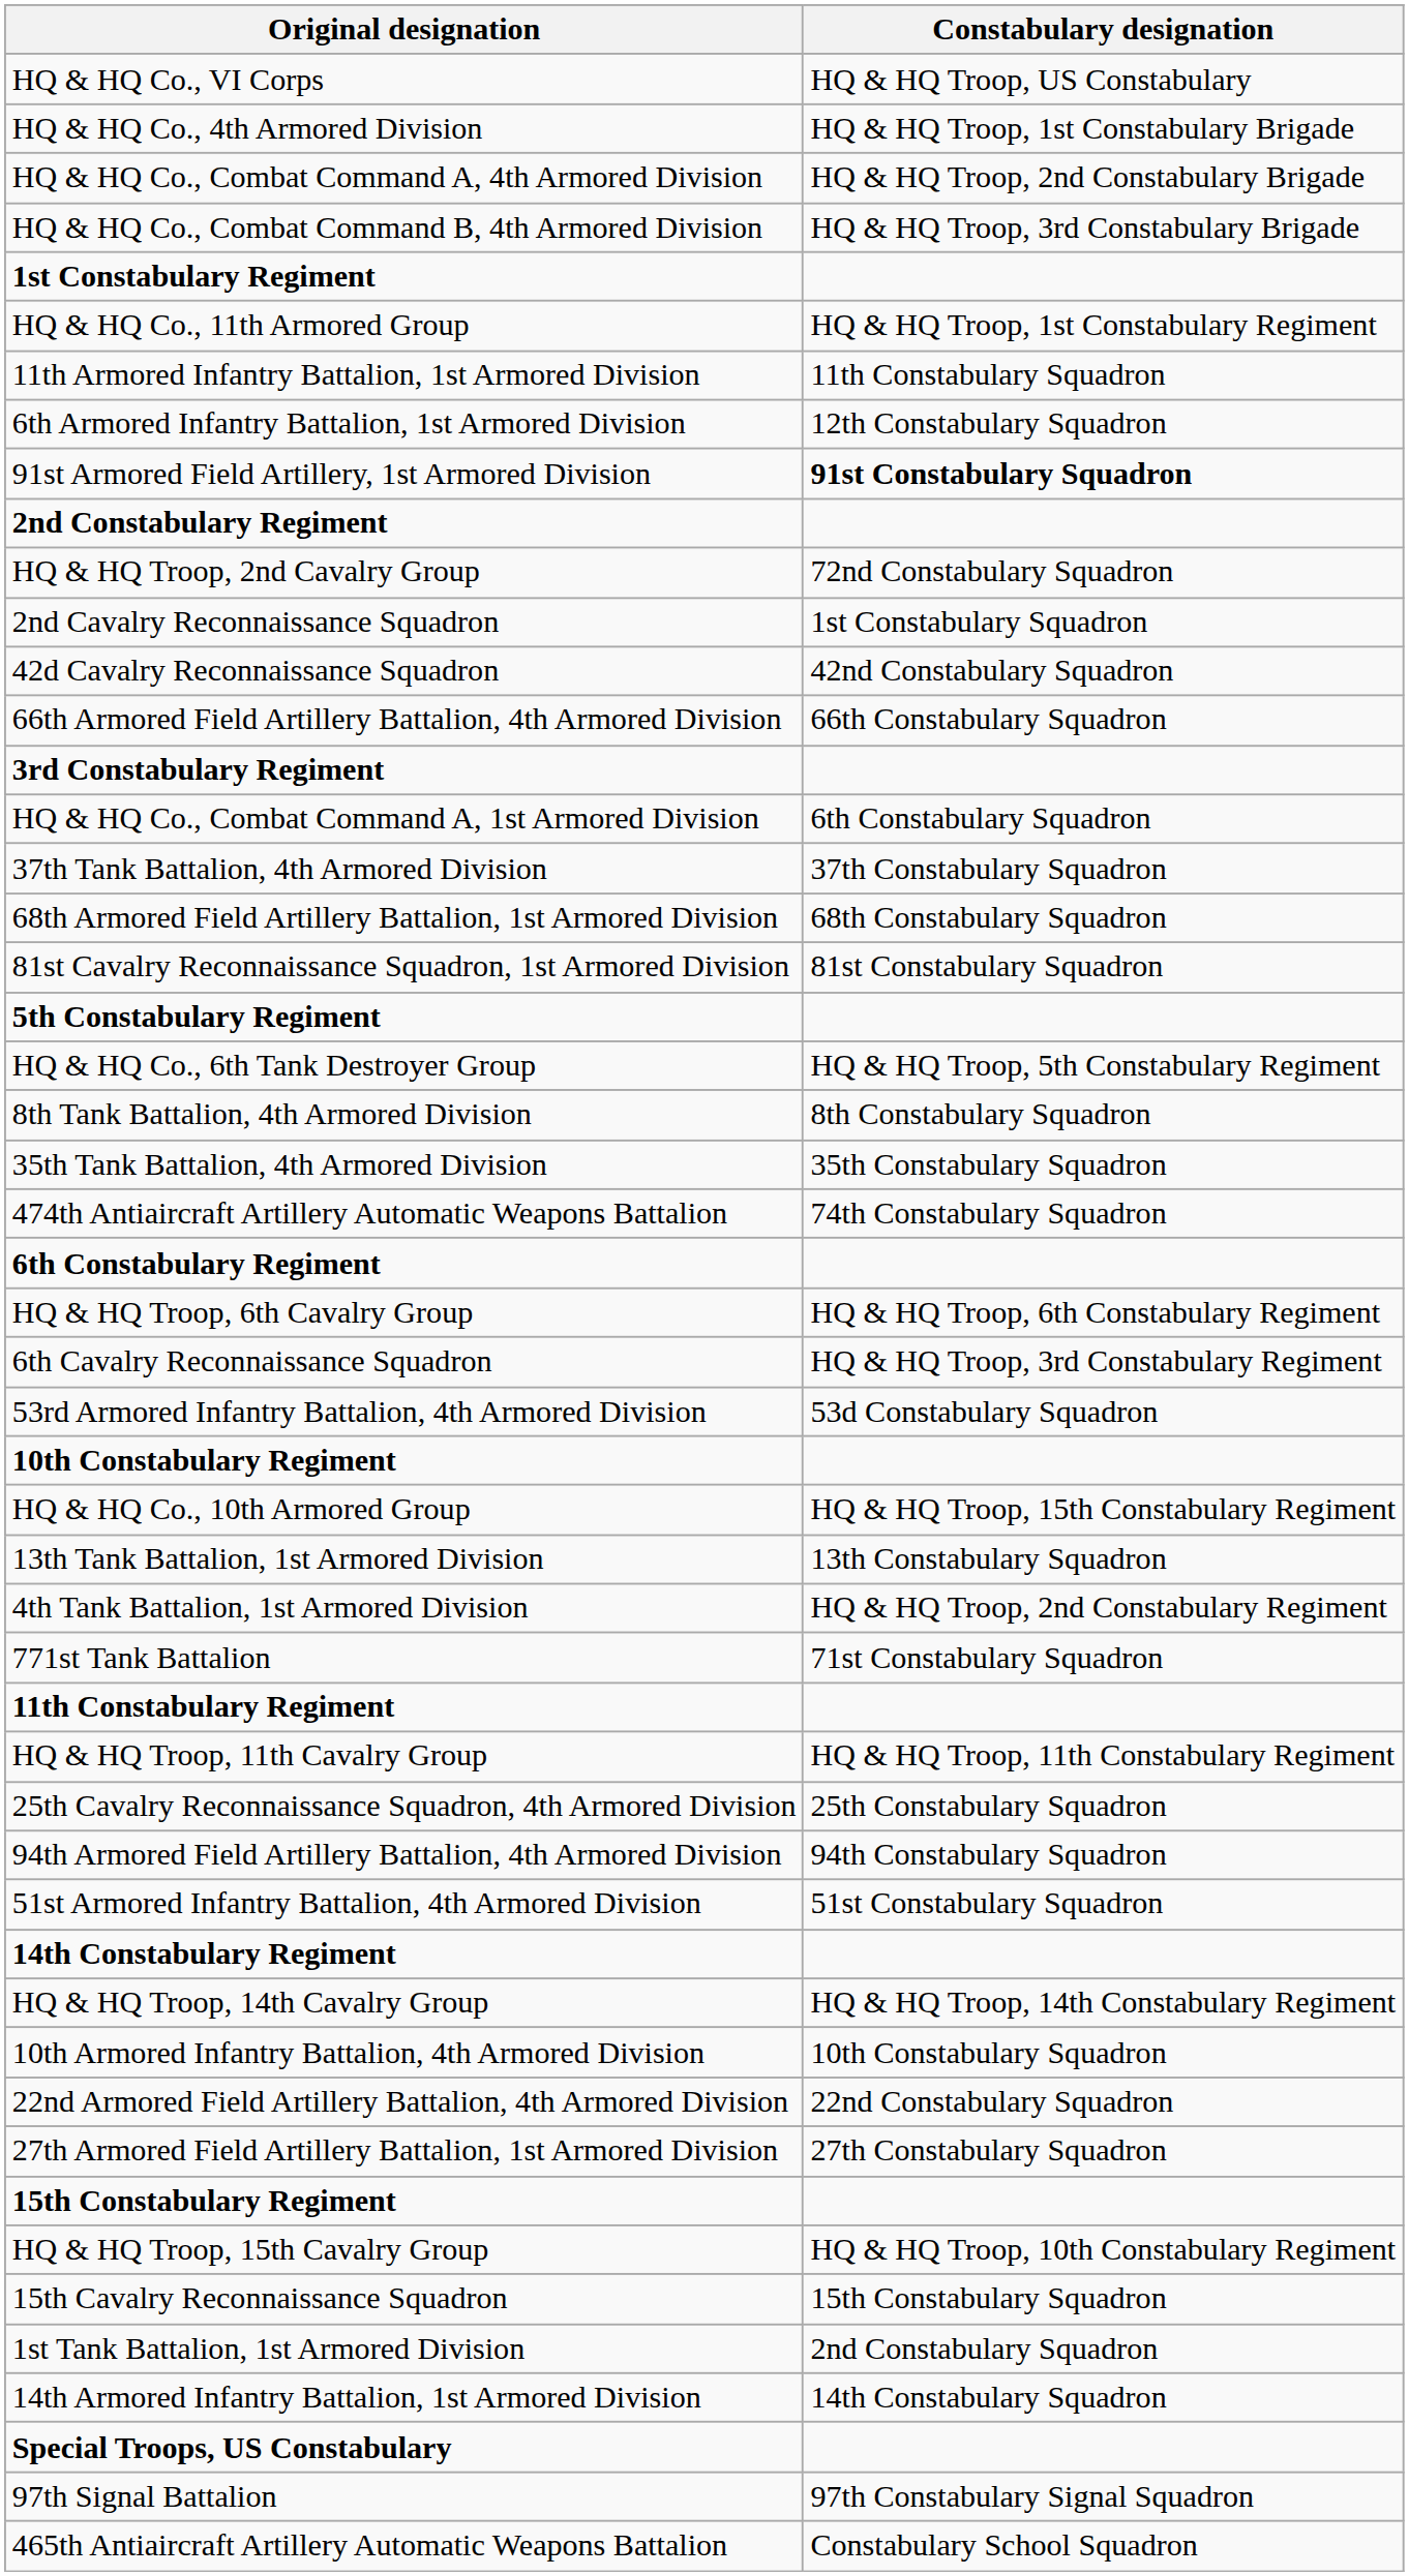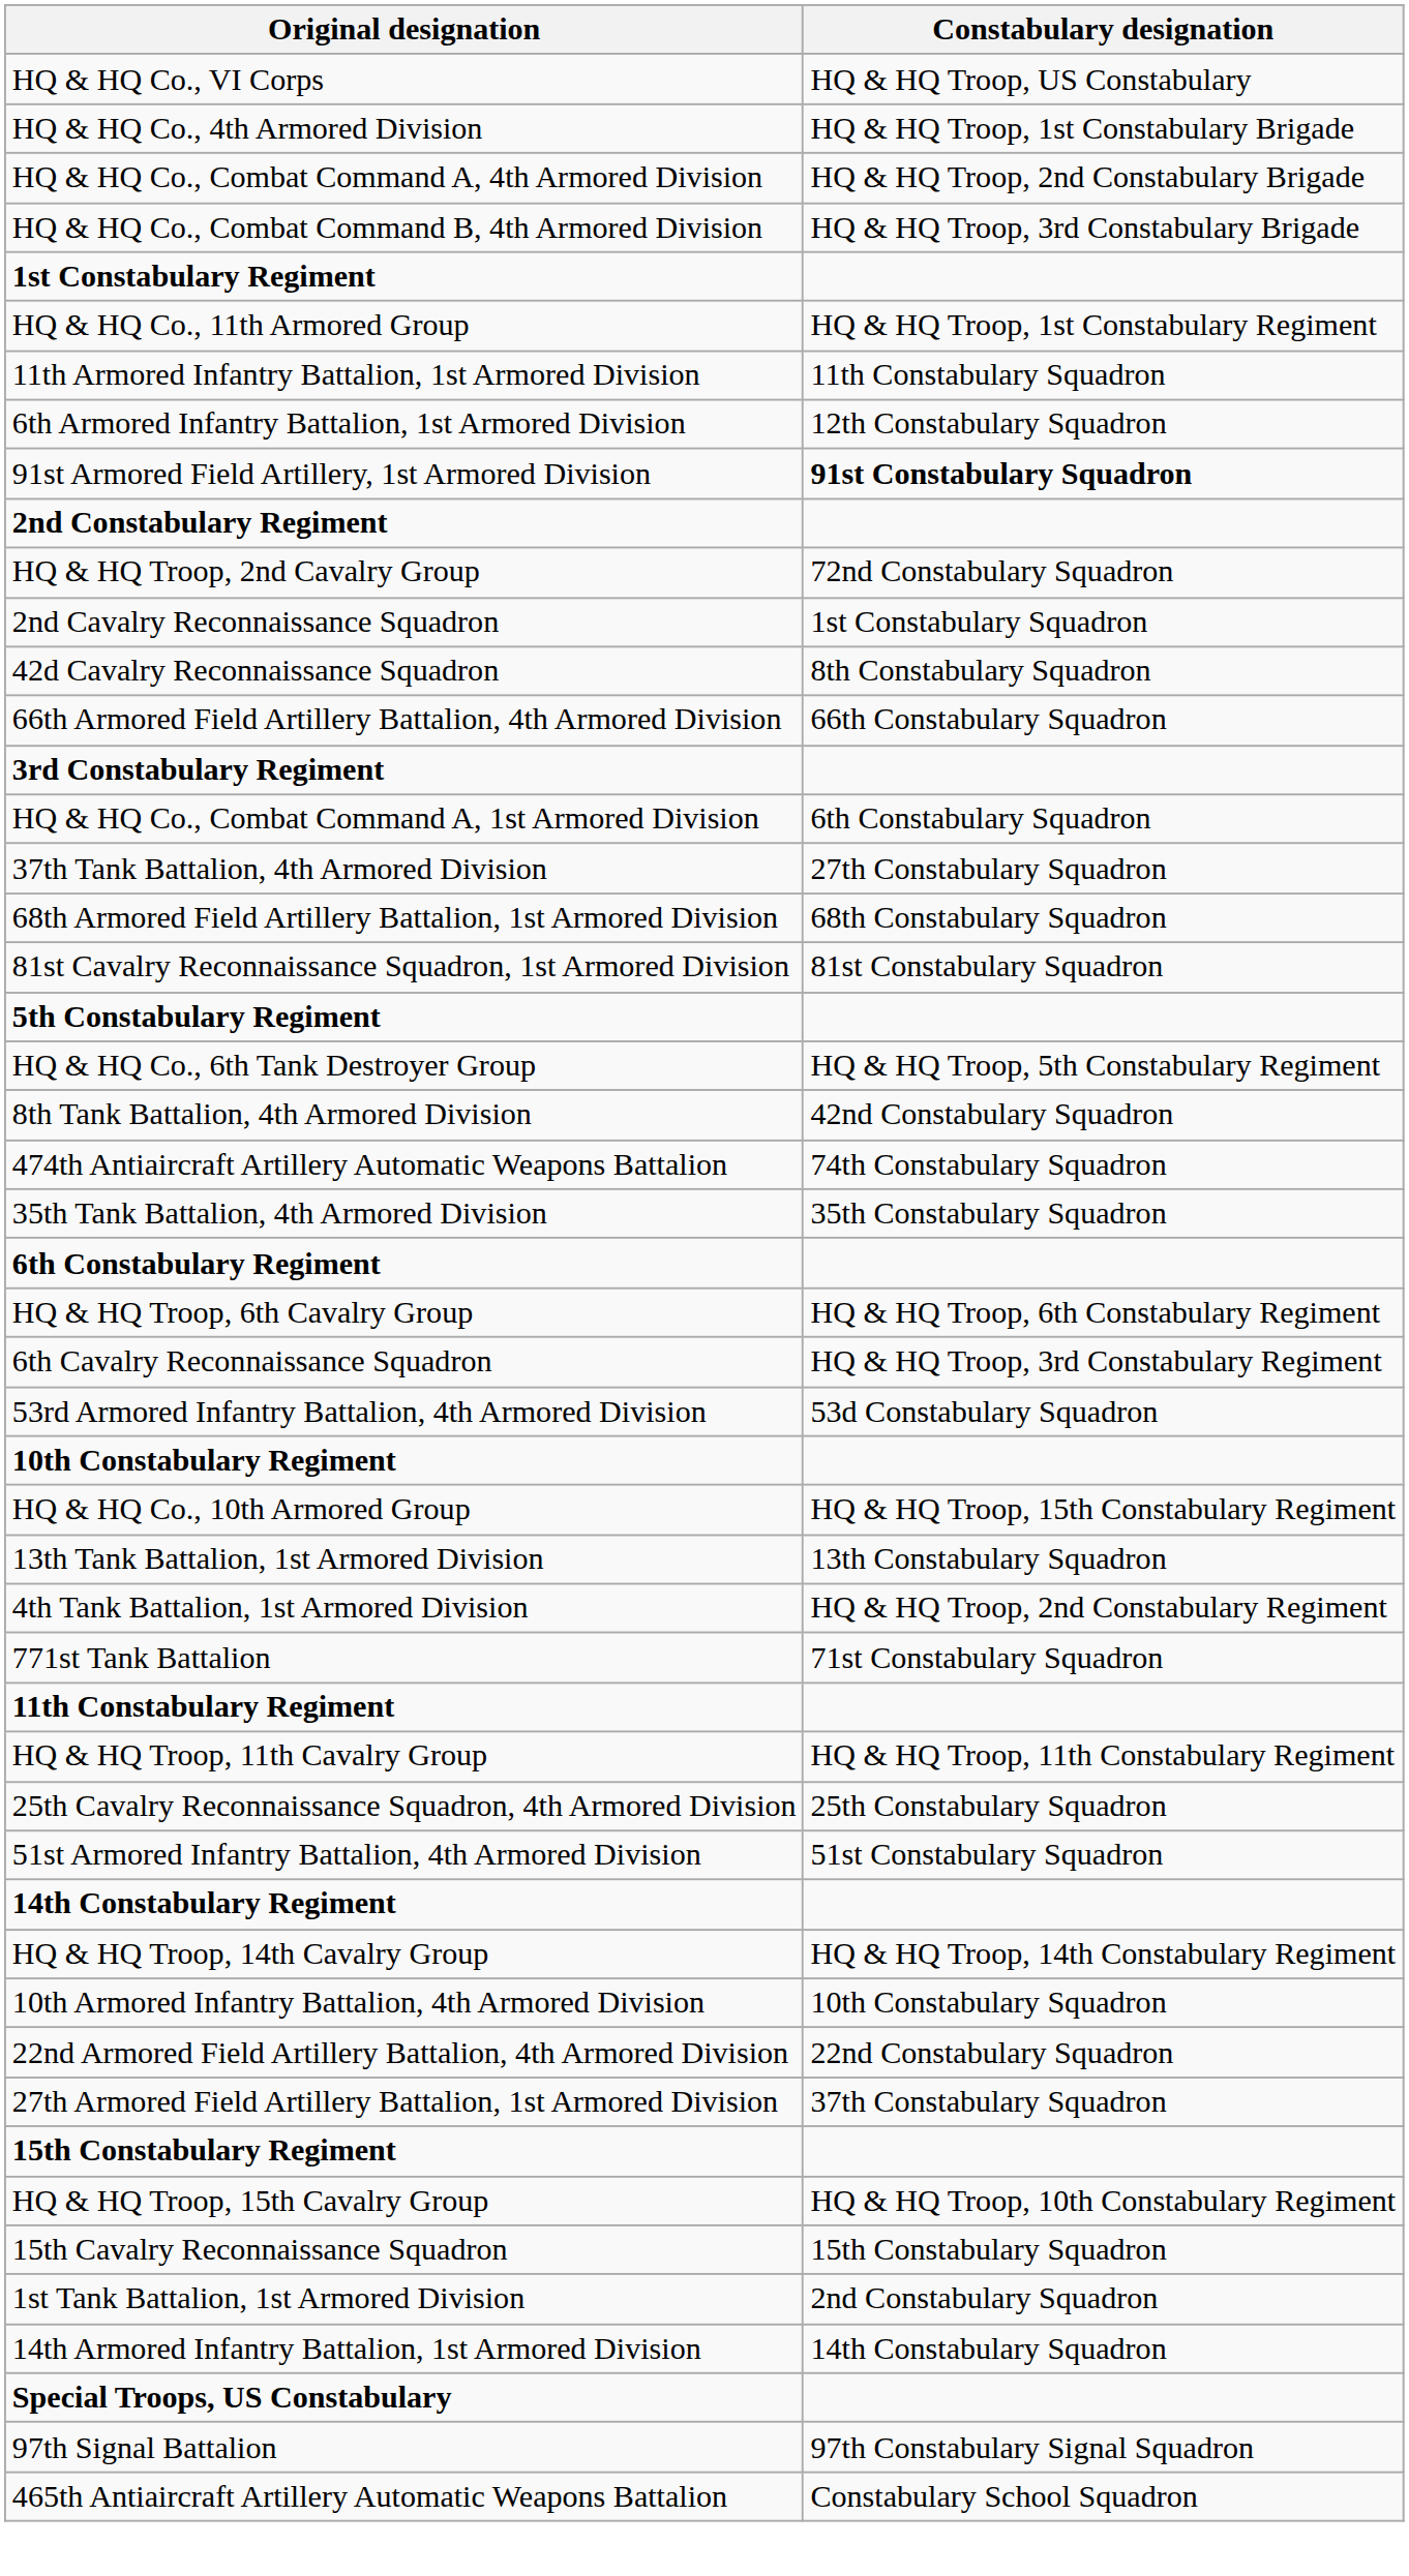42d Cavalry Reconnaissance Squadron | Constabulary designation: 42nd Constabulary Squadron -> 8th Constabulary Squadron
37th Tank Battalion, 4th Armored Division | Constabulary designation: 37th Constabulary Squadron -> 27th Constabulary Squadron
8th Tank Battalion, 4th Armored Division | Constabulary designation: 8th Constabulary Squadron -> 42nd Constabulary Squadron
rows swapped: 35th Tank Battalion, 4th Armored Division <-> 474th Antiaircraft Artillery Automatic Weapons Battalion
- row: 94th Armored Field Artillery Battalion, 4th Armored Division | 94th Constabulary Squadron
27th Armored Field Artillery Battalion, 1st Armored Division | Constabulary designation: 27th Constabulary Squadron -> 37th Constabulary Squadron
